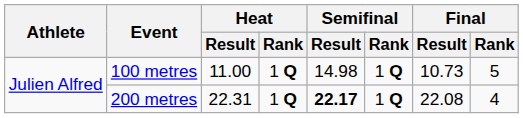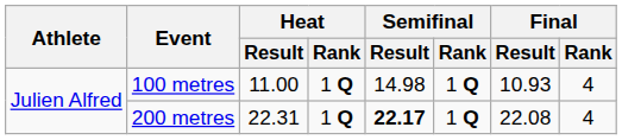100 metres | Final / Result: 10.73 -> 10.93
100 metres | Final / Rank: 5 -> 4
